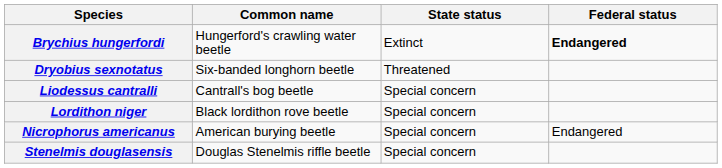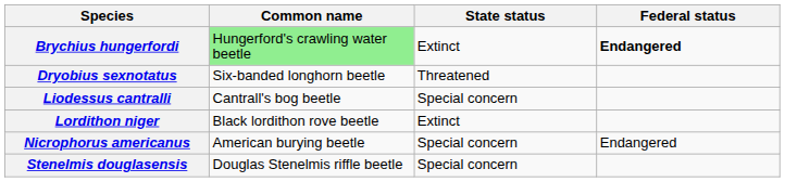Brychius hungerfordi | Common name: no background -> lightgreen background
Lordithon niger | State status: Special concern -> Extinct
